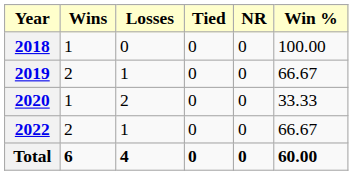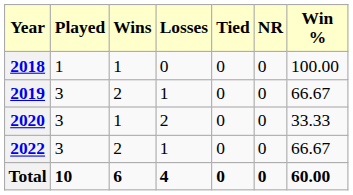+ column: Played | 1 | 3 | 3 | 3 | 10
